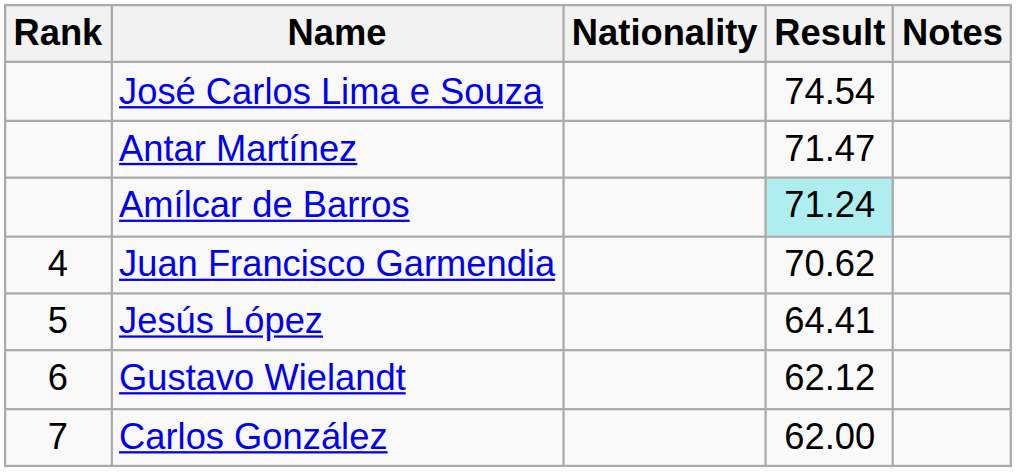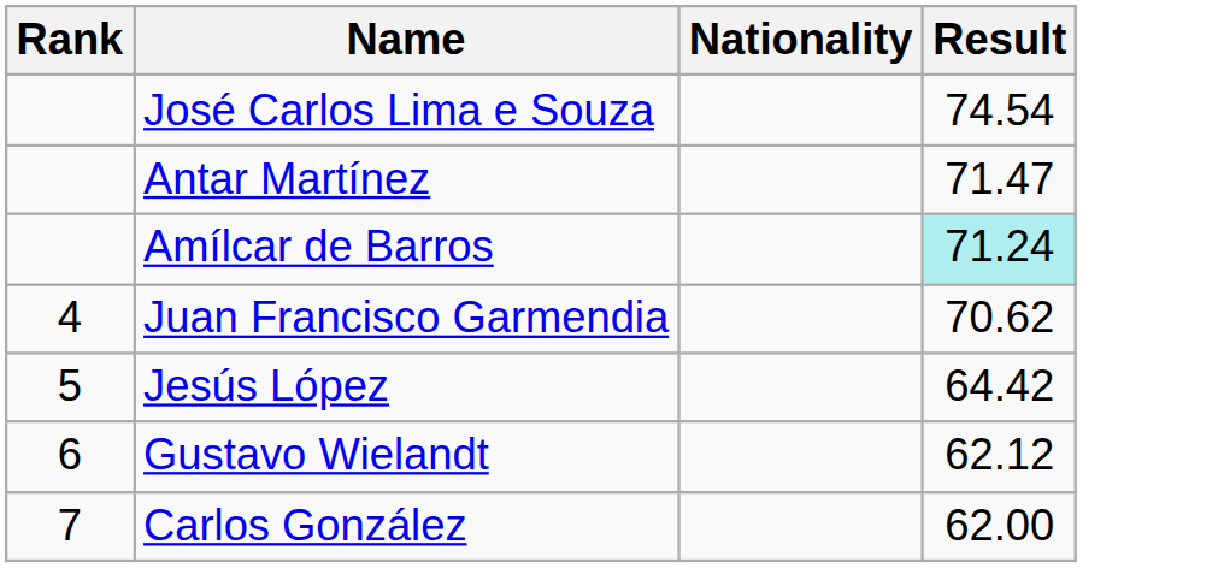- column: Notes
Jesús López | Result: 64.41 -> 64.42
